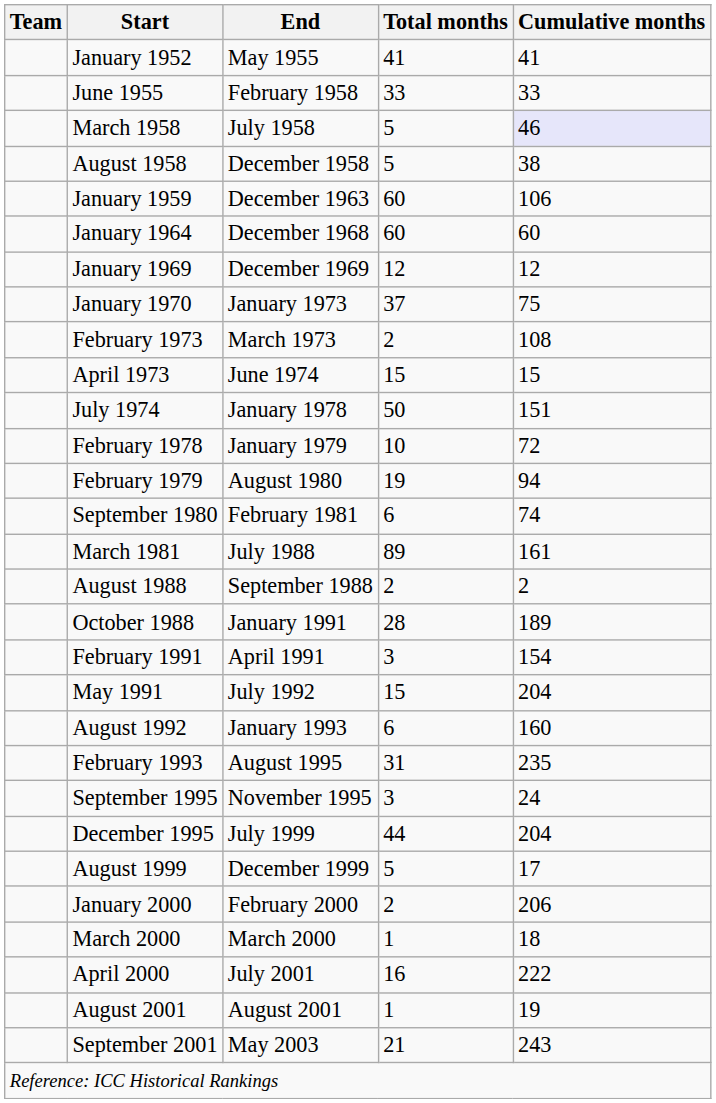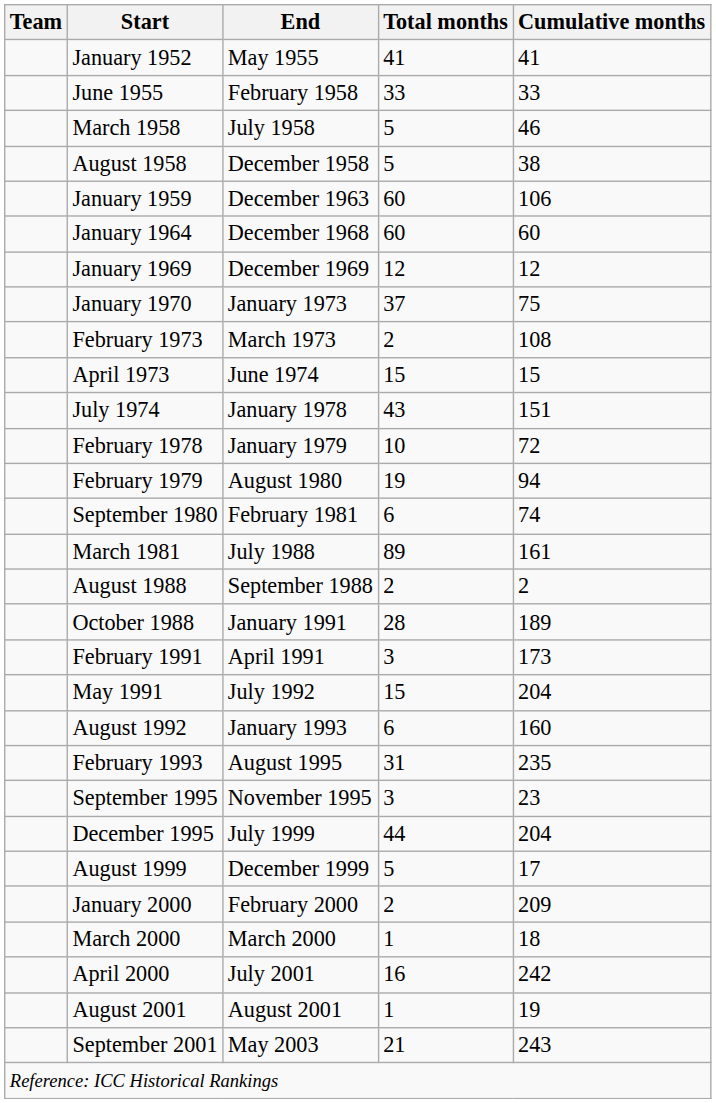March 1958 | Cumulative months: lavender background -> no background
July 1974 | Total months: 50 -> 43
February 1991 | Cumulative months: 154 -> 173
September 1995 | Cumulative months: 24 -> 23
January 2000 | Cumulative months: 206 -> 209
April 2000 | Cumulative months: 222 -> 242
